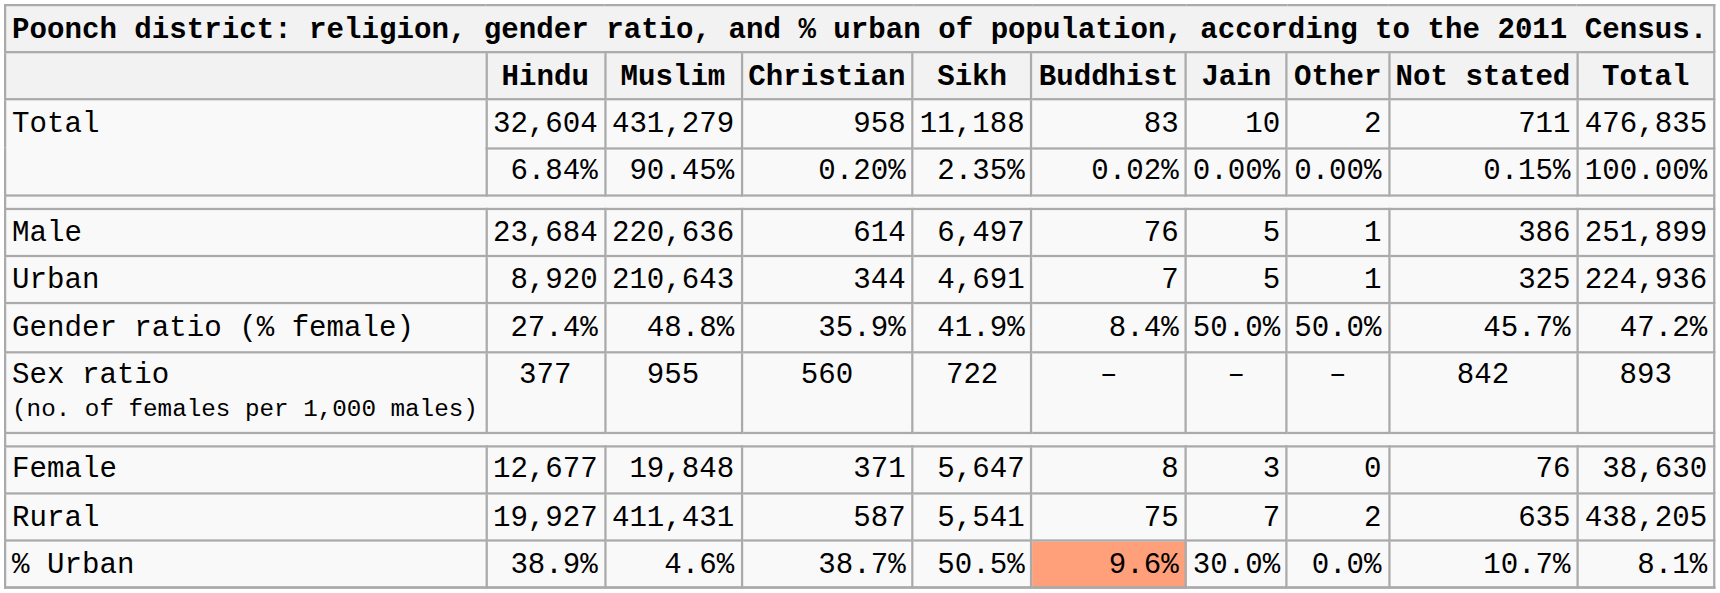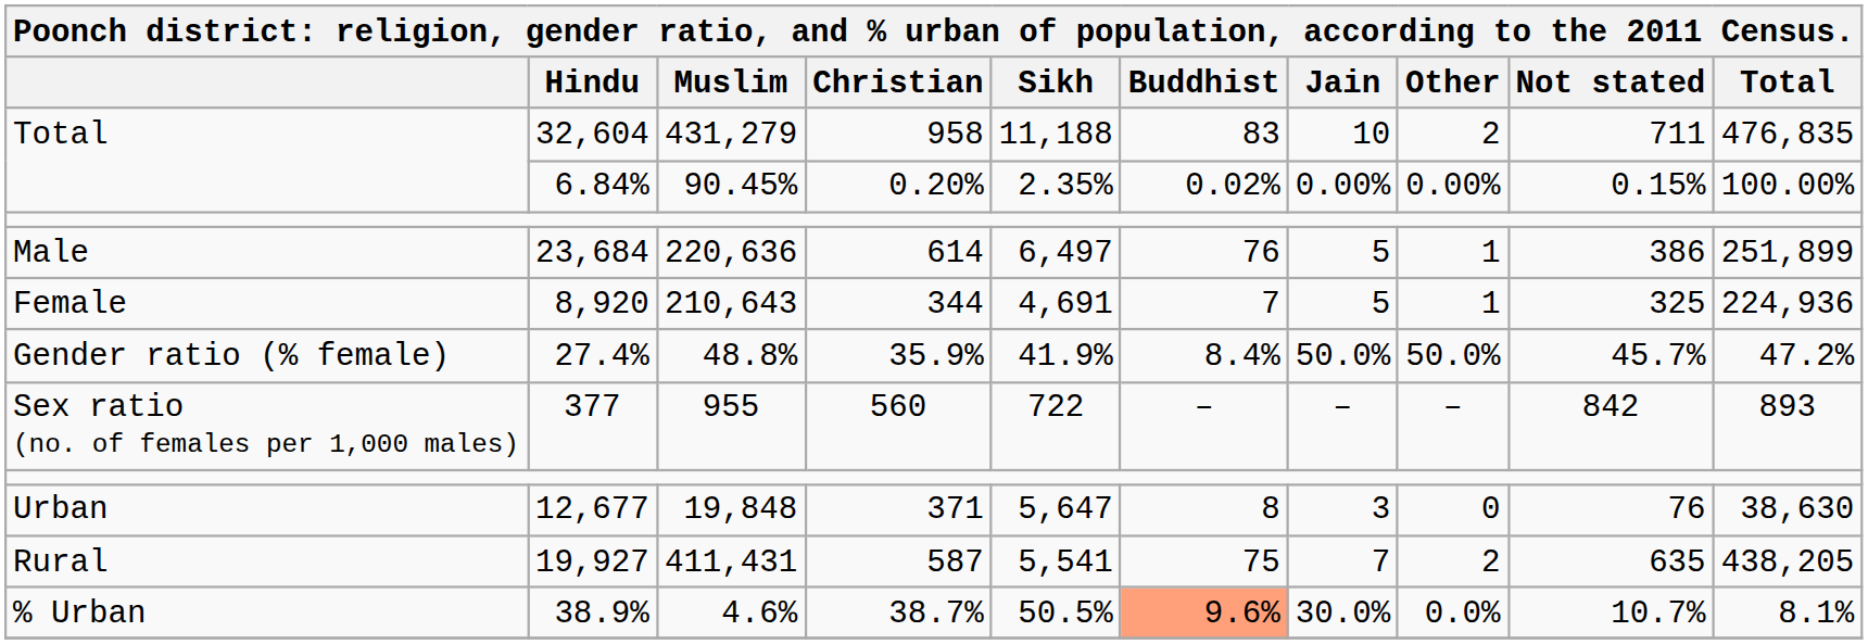8,920 | column 1: Urban -> Female
12,677 | column 1: Female -> Urban
